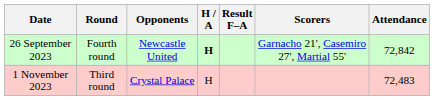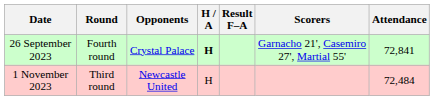26 September 2023 | Opponents: Newcastle United -> Crystal Palace
26 September 2023 | Attendance: 72,842 -> 72,841
1 November 2023 | Opponents: Crystal Palace -> Newcastle United
1 November 2023 | Attendance: 72,483 -> 72,484
